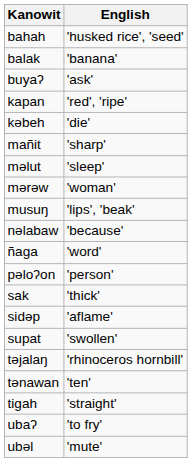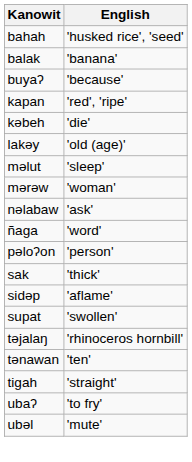buyaʔ | English: 'ask' -> 'because'
+ row: lakəy | 'old (age)'
- row: mañit | 'sharp'
- row: musuŋ | 'lips', 'beak'
nəlabaw | English: 'because' -> 'ask'
